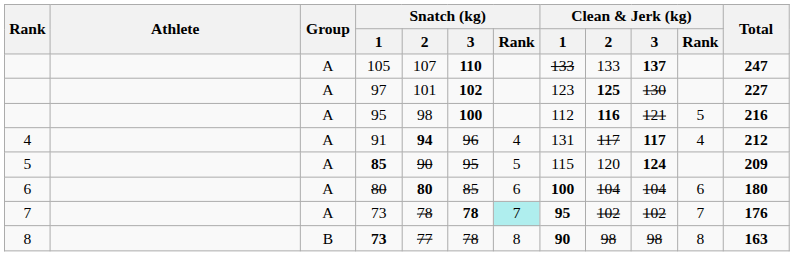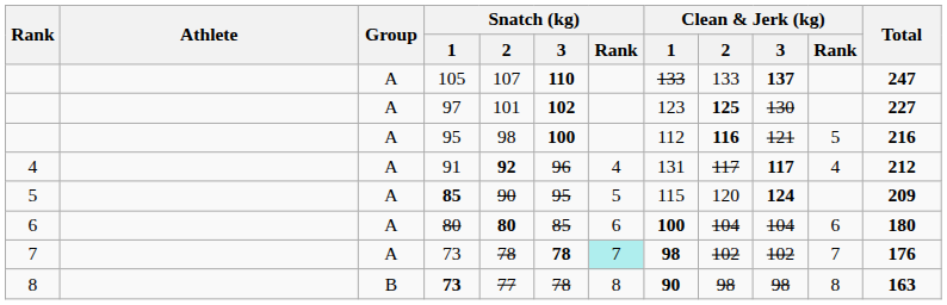91 | Snatch (kg) / 2: 94 -> 92
7 / 73 | Clean & Jerk (kg) / 1: 95 -> 98
